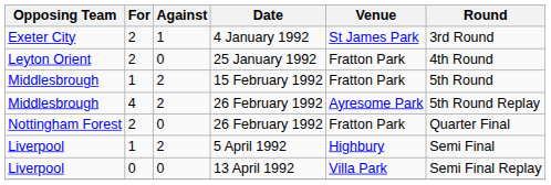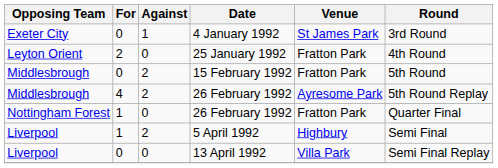4 January 1992 | For: 2 -> 0
15 February 1992 | For: 1 -> 0
Nottingham Forest / 26 February 1992 | For: 2 -> 1
